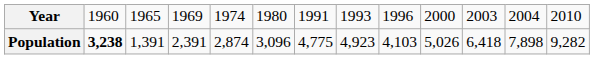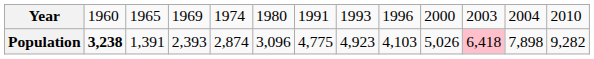Population | column 4: 2,391 -> 2,393
Population | column 11: no background -> pink background
